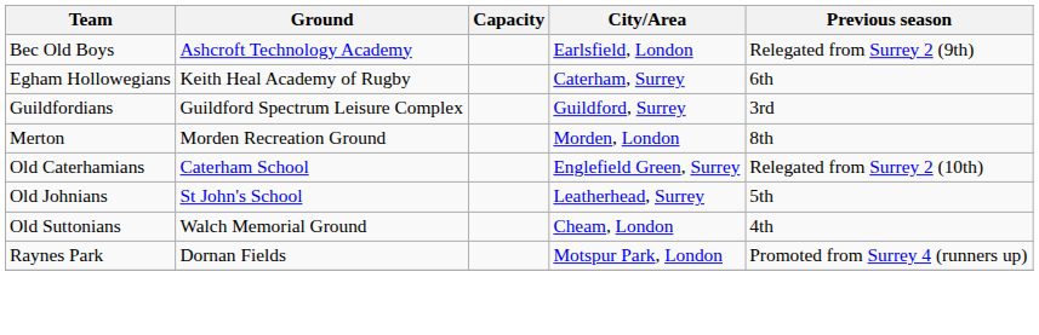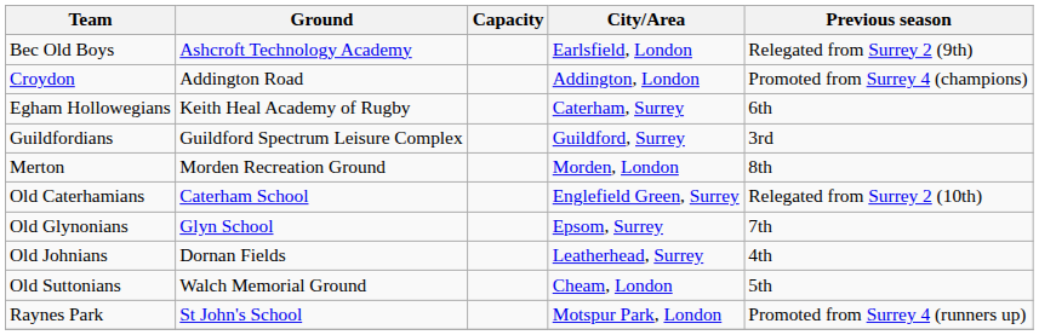+ row: Croydon | Addington Road | Addington, London | Promoted from Surrey 4 (champions)
+ row: Old Glynonians | Glyn School | Epsom, Surrey | 7th
Old Johnians | Ground: St John's School -> Dornan Fields
Old Johnians | Previous season: 5th -> 4th
Old Suttonians | Previous season: 4th -> 5th
Raynes Park | Ground: Dornan Fields -> St John's School
